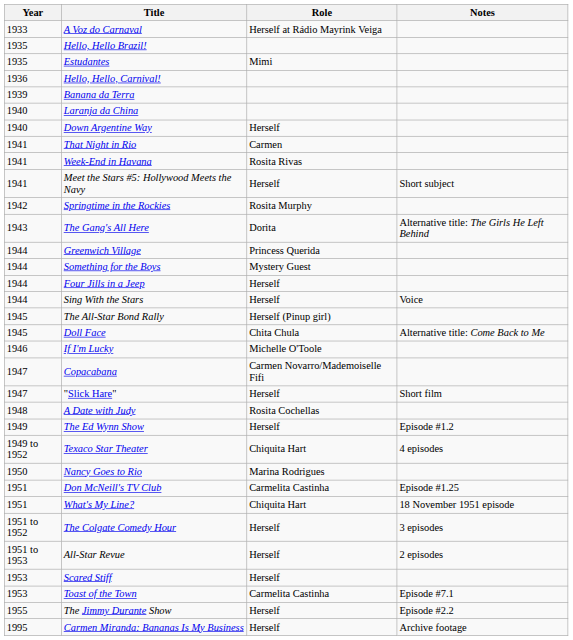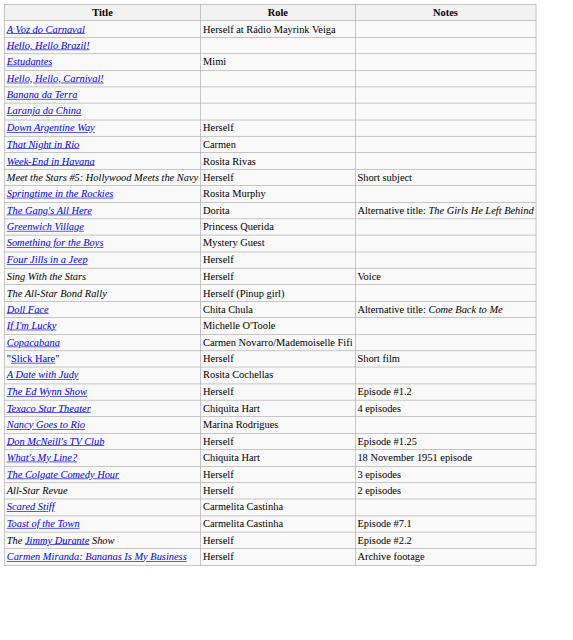- column: Year | 1933 | 1935 | 1935 | 1936 | 1939 | 1940 | 1940 | 1941 | 1941 | 1941 | 1942 | 1943 | 1944 | 1944 | 1944 | 1944 | 1945 | 1945 | 1946 | 1947 | 1947 | 1948 | 1949 | 1949 to 1952 | 1950 | 1951 | 1951 | 1951 to 1952 | 1951 to 1953 | 1953 | 1953 | 1955 | 1995
Don McNeill's TV Club | Role: Carmelita Castinha -> Herself
Scared Stiff | Role: Herself -> Carmelita Castinha
